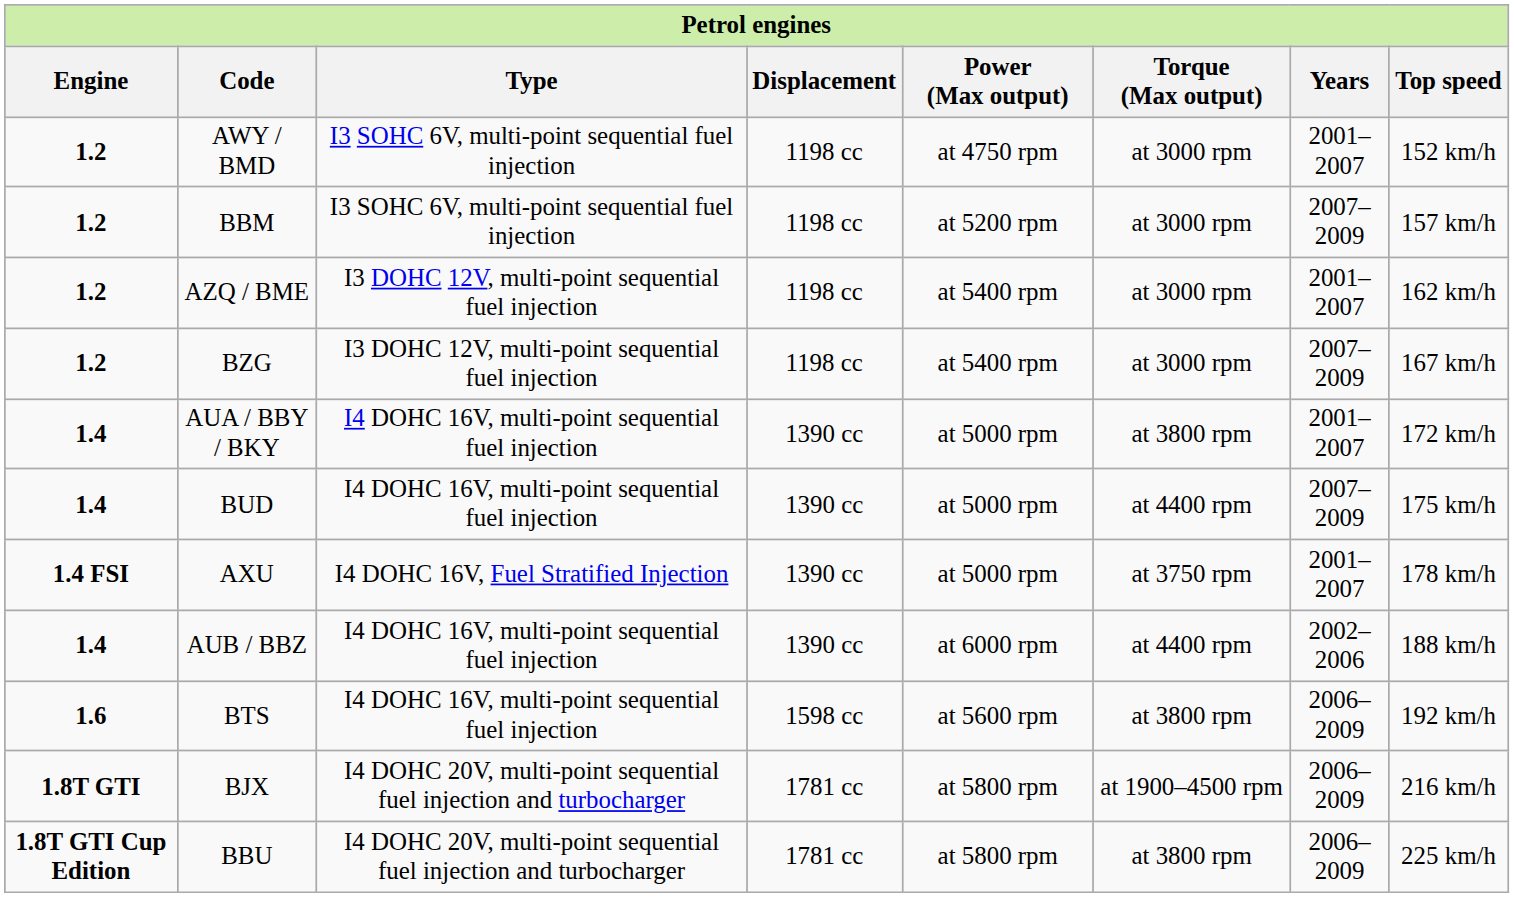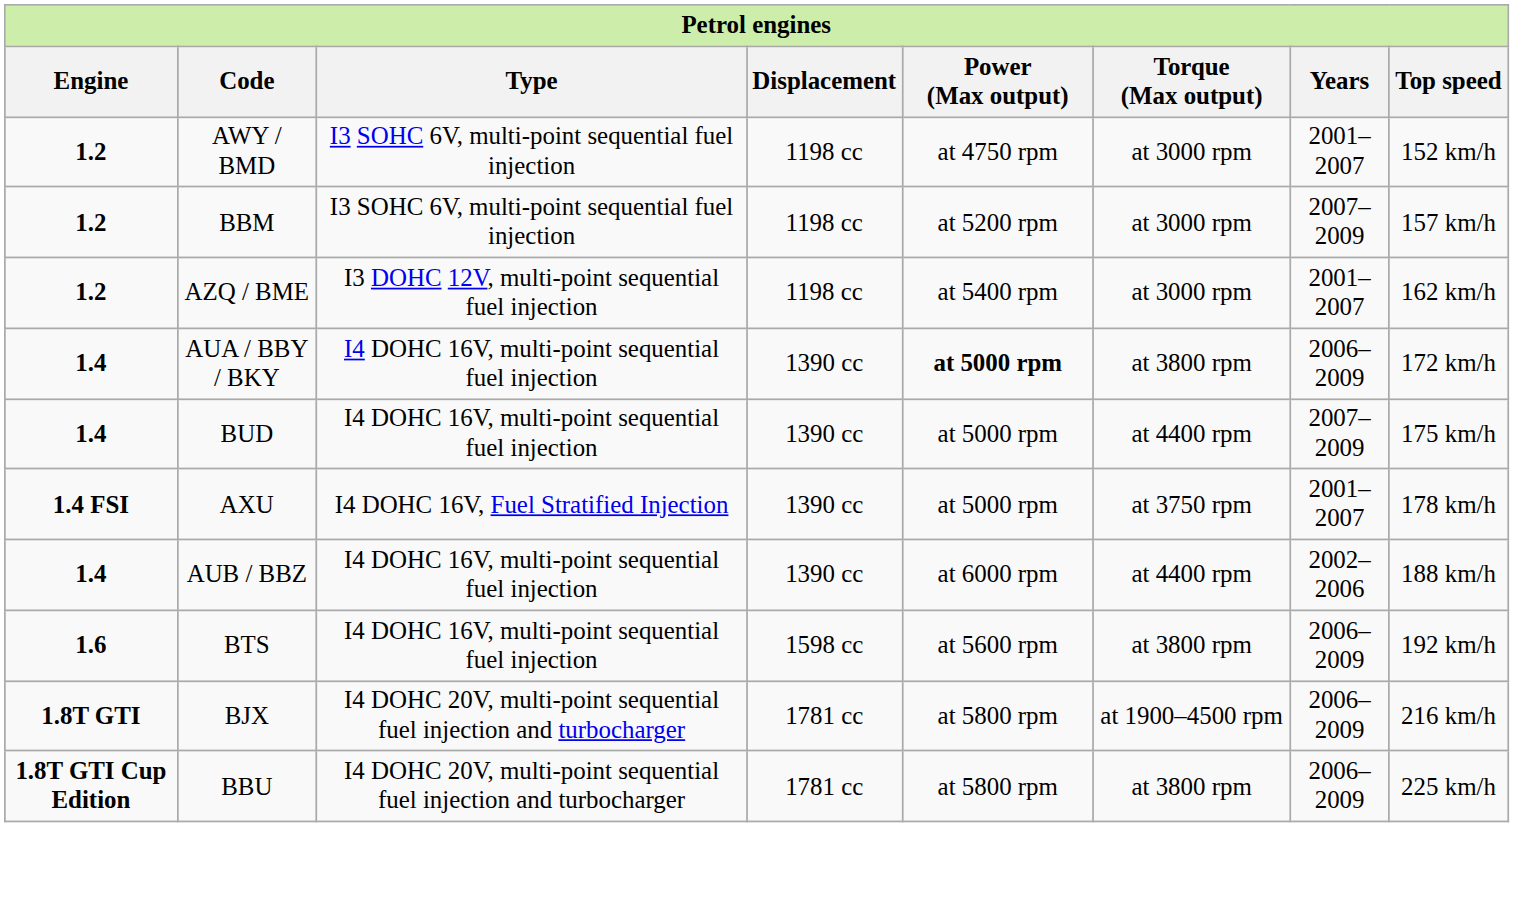- row: 1.2 | BZG | I3 DOHC 12V, multi-point sequential fuel injection | 1198 cc | at 5400 rpm | at 3000 rpm | 2007–2009 | 167 km/h
AUA / BBY / BKY | Power (Max output): normal -> bold
AUA / BBY / BKY | Years: 2001–2007 -> 2006–2009
